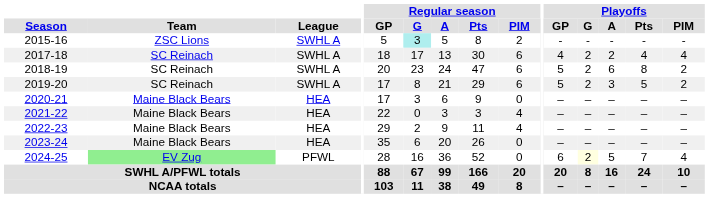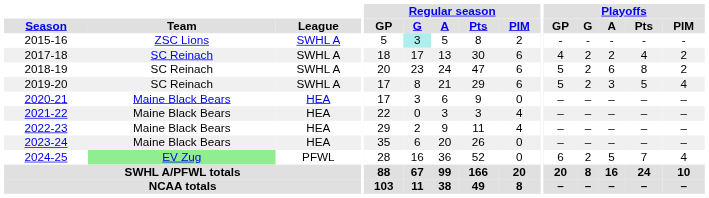2017-18 | Playoffs / PIM: 4 -> 2
2019-20 | Playoffs / PIM: 2 -> 4
2024-25 | Playoffs / G: lightyellow background -> no background
